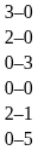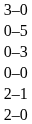rows swapped: 2–0 <-> 0–5
